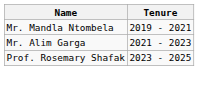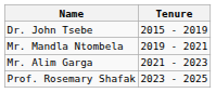+ row: Dr. John Tsebe | 2015 - 2019
